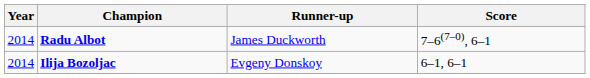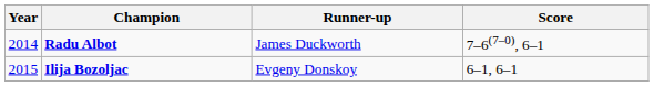Ilija Bozoljac | Year: 2014 -> 2015
